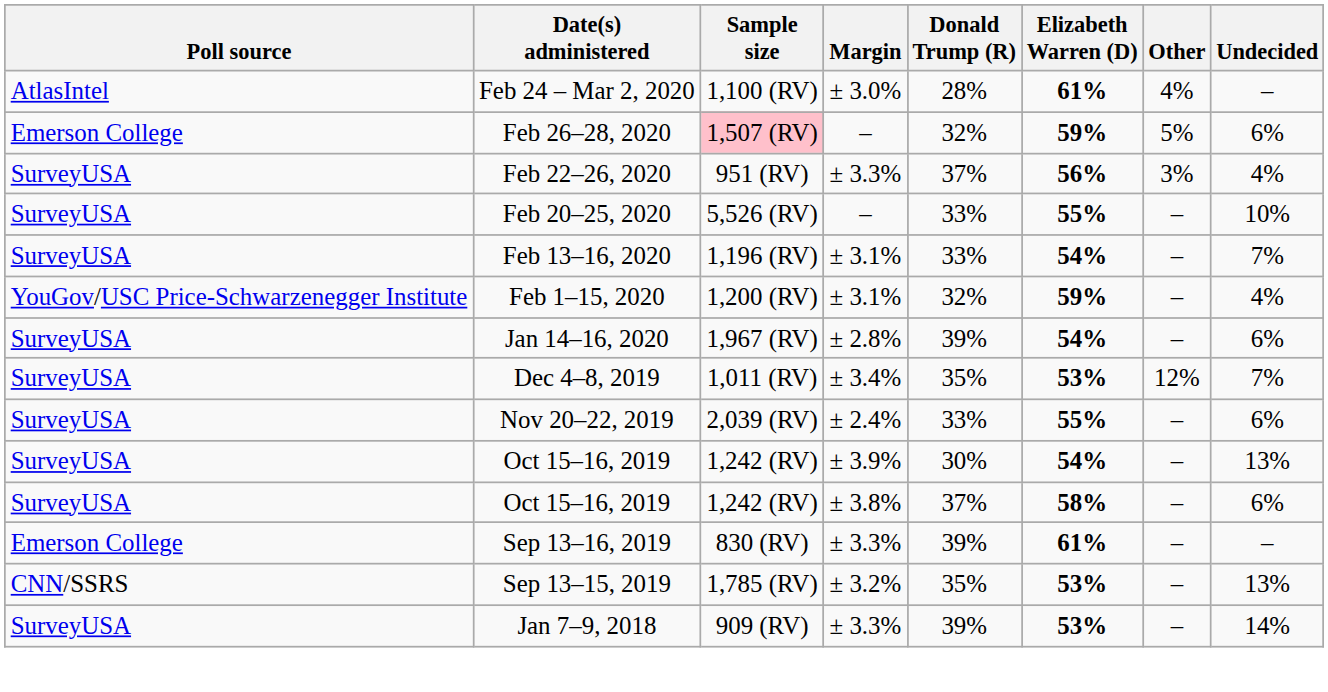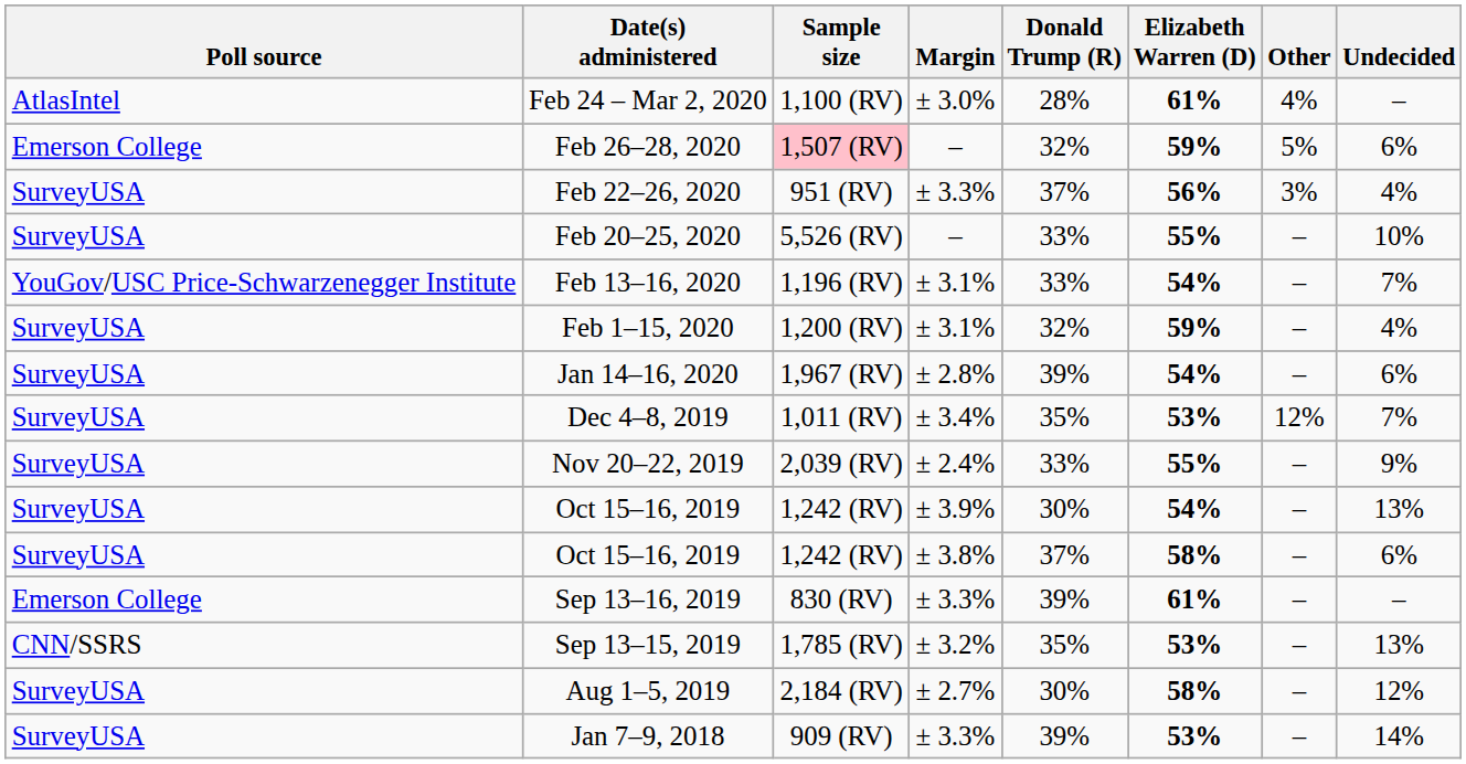Feb 13–16, 2020 | Poll source: SurveyUSA -> YouGov/USC Price-Schwarzenegger Institute
Feb 1–15, 2020 | Poll source: YouGov/USC Price-Schwarzenegger Institute -> SurveyUSA
Nov 20–22, 2019 | Undecided: 6% -> 9%
+ row: SurveyUSA | Aug 1–5, 2019 | 2,184 (RV) | ± 2.7% | 30% | 58% | – | 12%
